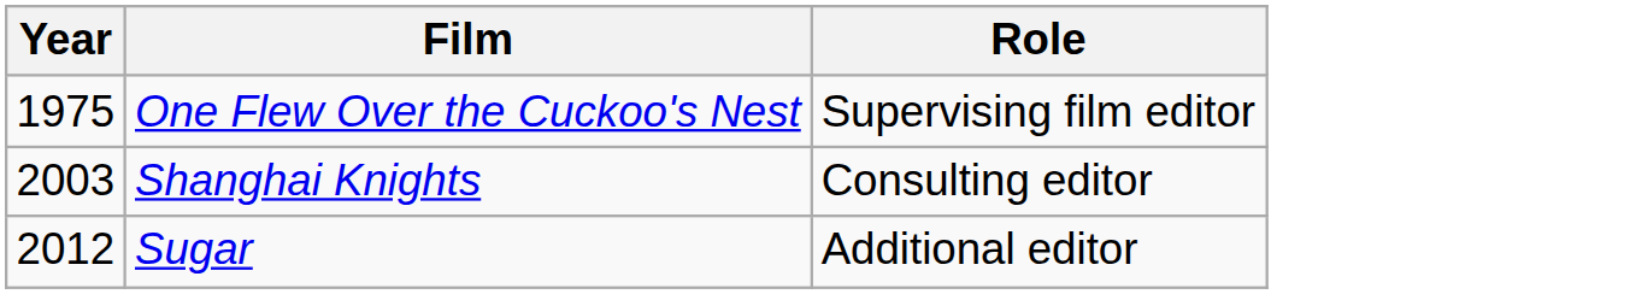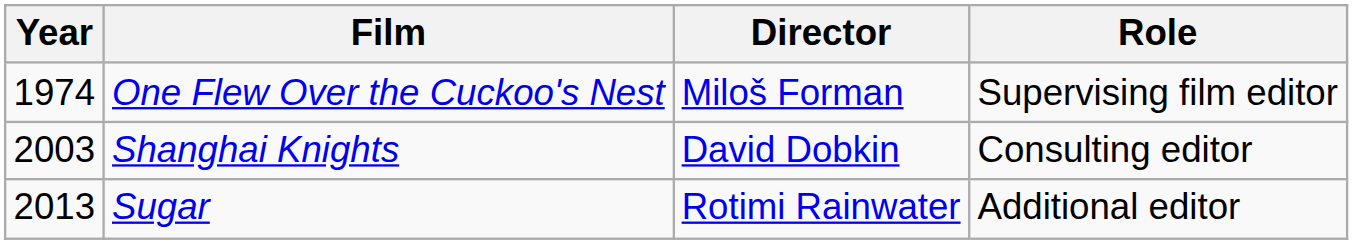+ column: Director | Miloš Forman | David Dobkin | Rotimi Rainwater
One Flew Over the Cuckoo's Nest | Year: 1975 -> 1974
Sugar | Year: 2012 -> 2013
